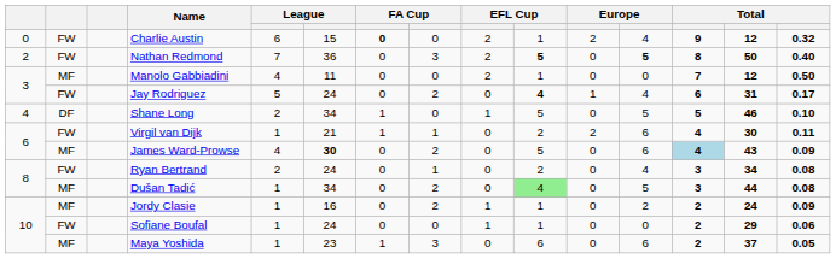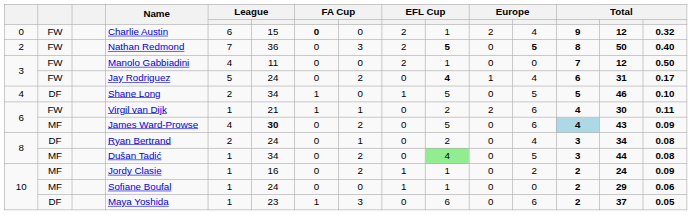Manolo Gabbiadini | column 2: MF -> FW
Ryan Bertrand | column 2: FW -> DF
Sofiane Boufal | column 2: FW -> MF
Maya Yoshida | column 2: MF -> DF
